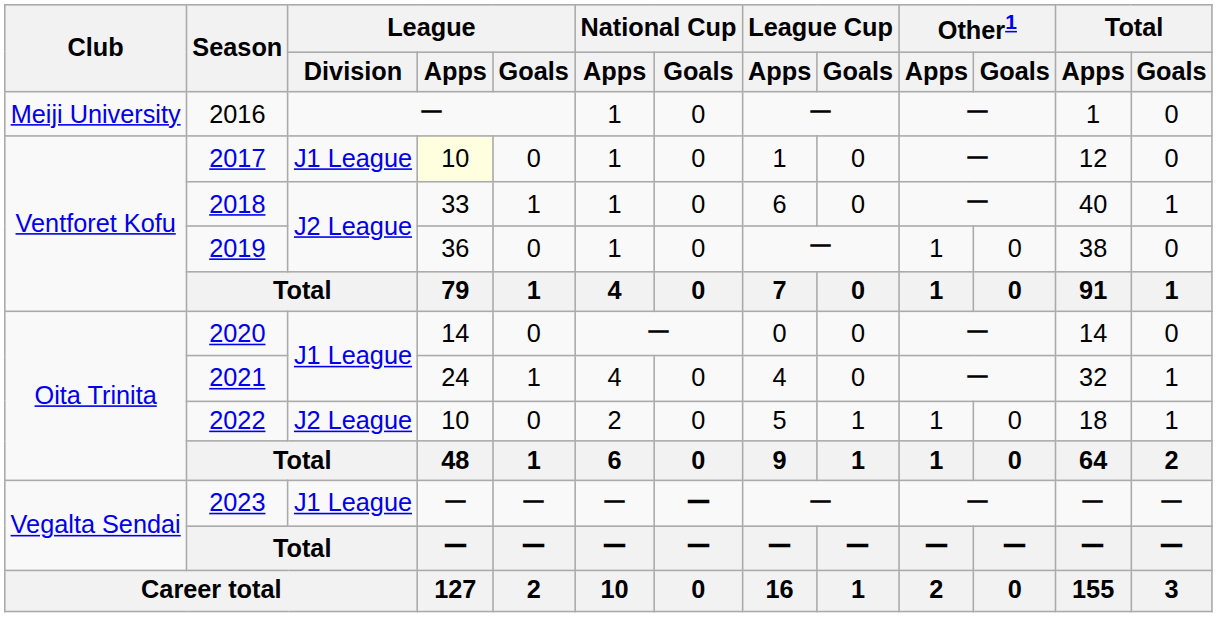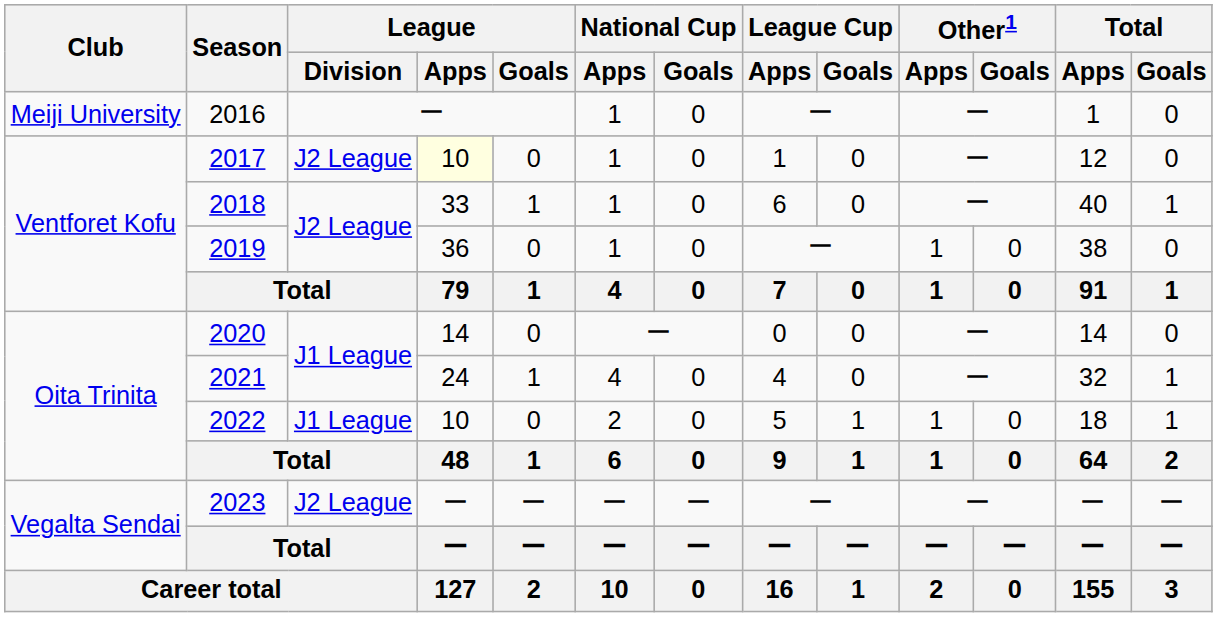2017 | League / Division: J1 League -> J2 League
2022 | League / Division: J2 League -> J1 League
2023 | League / Division: J1 League -> J2 League
2023 | National Cup / Goals: bold -> normal
